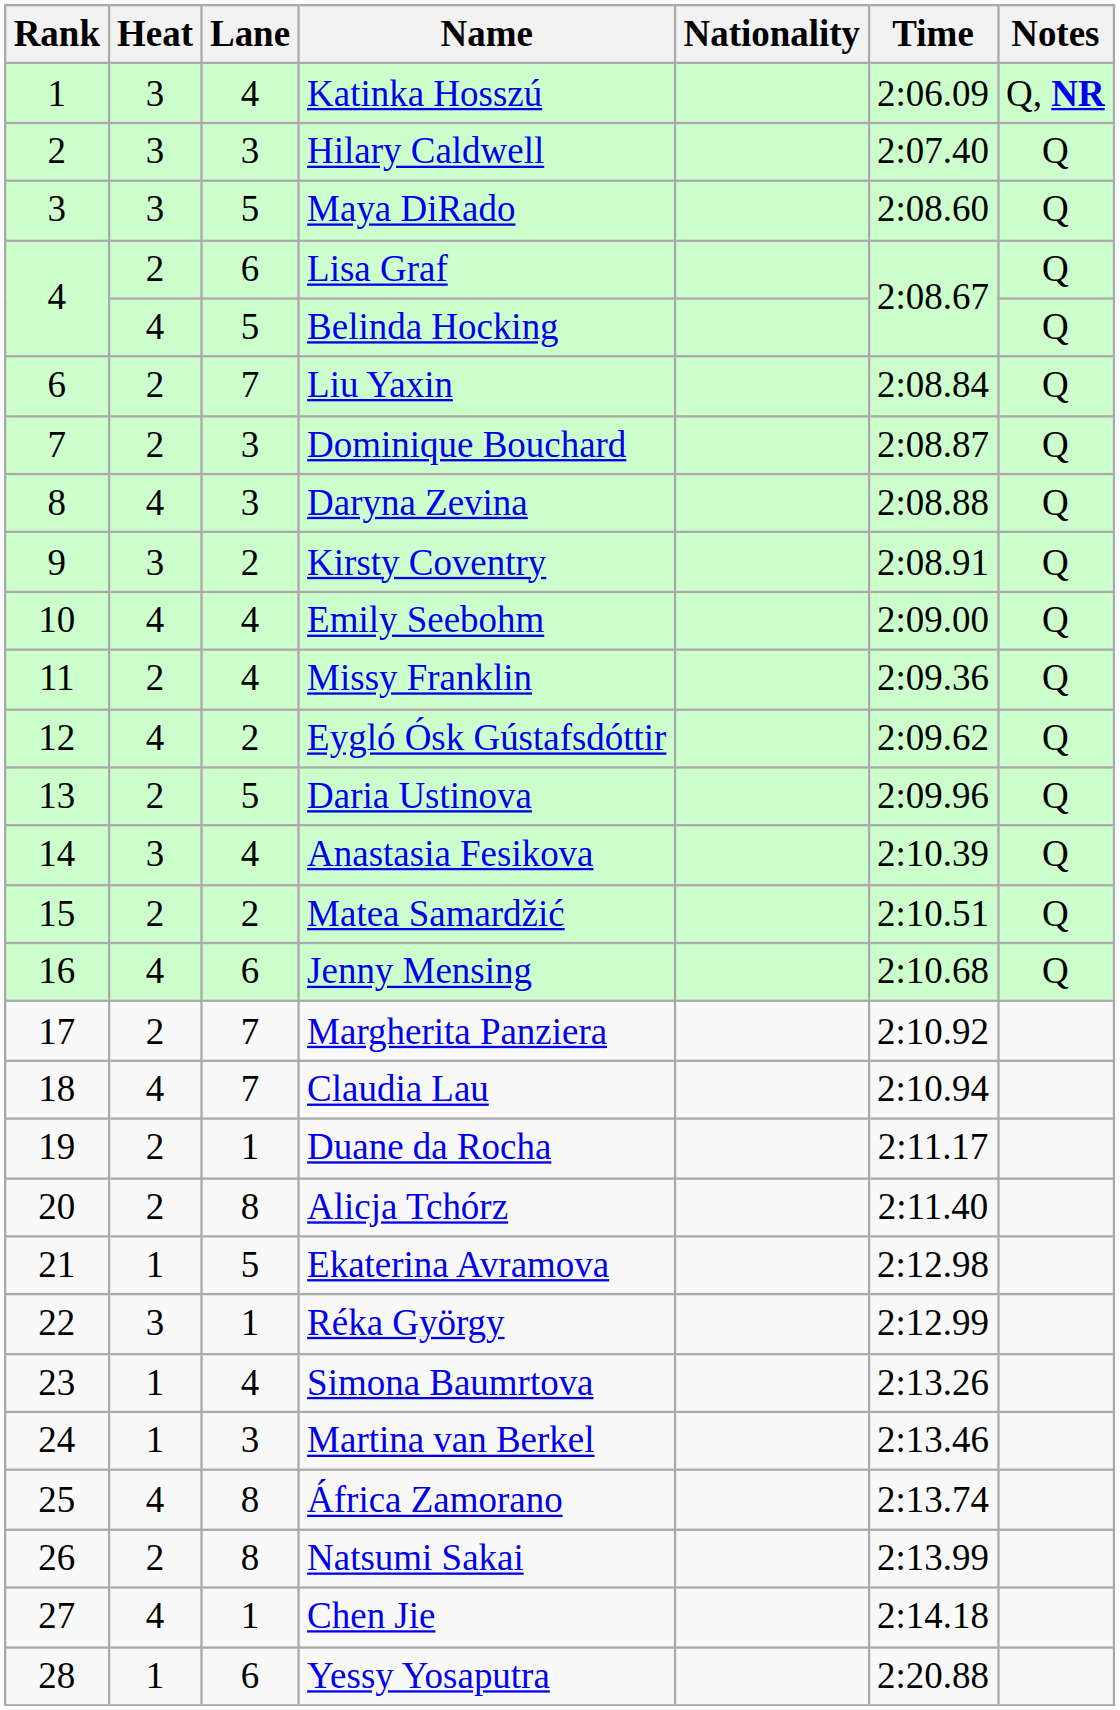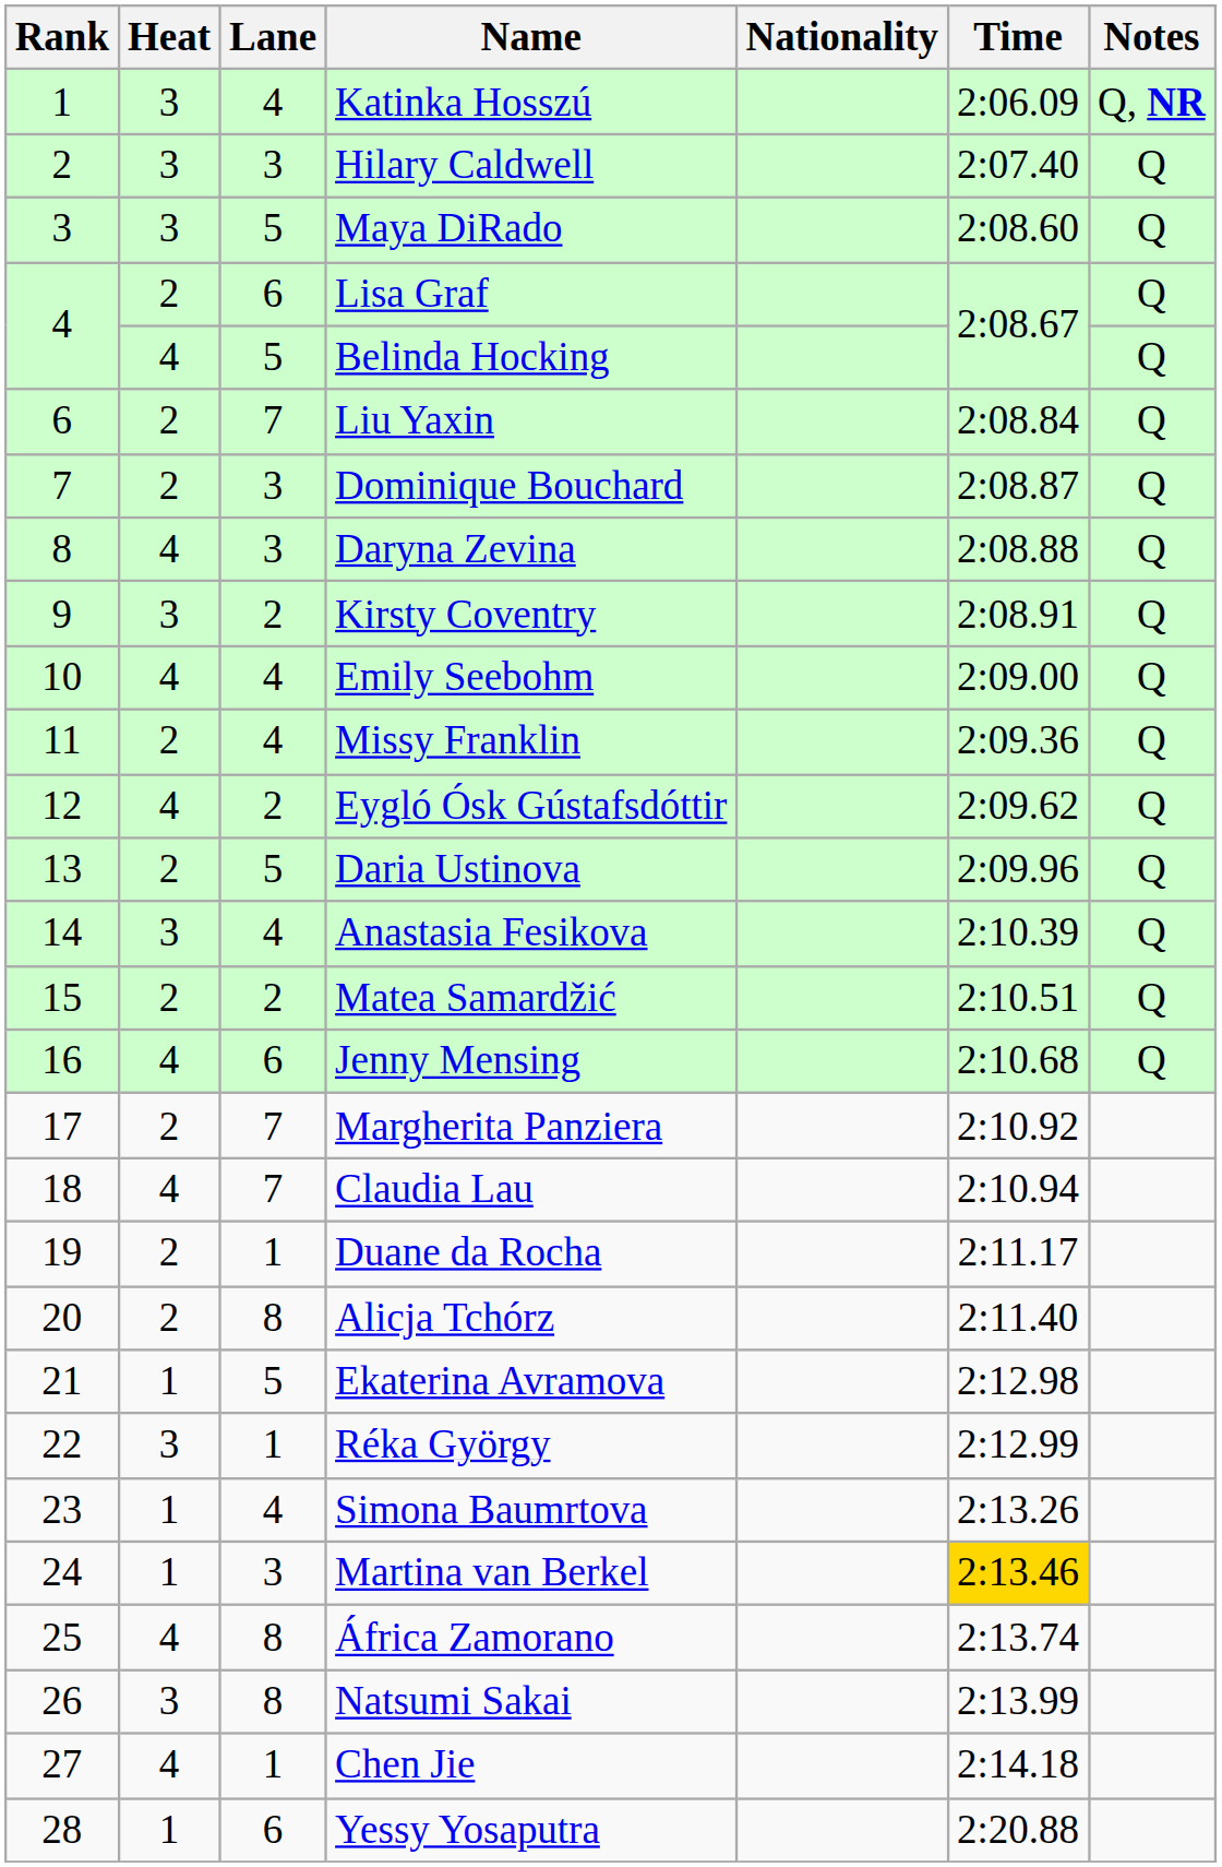Martina van Berkel | Time: no background -> gold background
Natsumi Sakai | Heat: 2 -> 3
